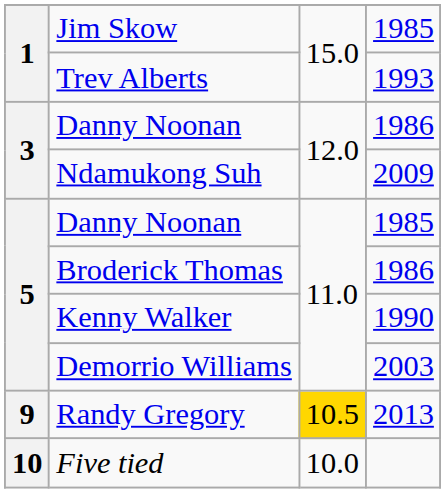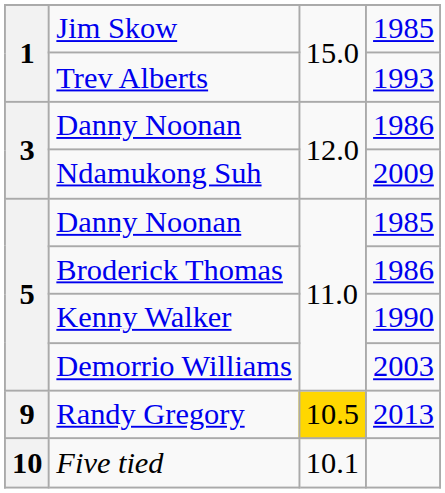Five tied | column 3: 10.0 -> 10.1
